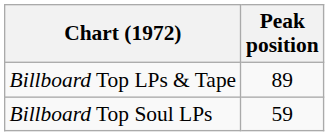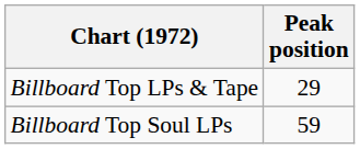Billboard Top LPs & Tape | Peak position: 89 -> 29
